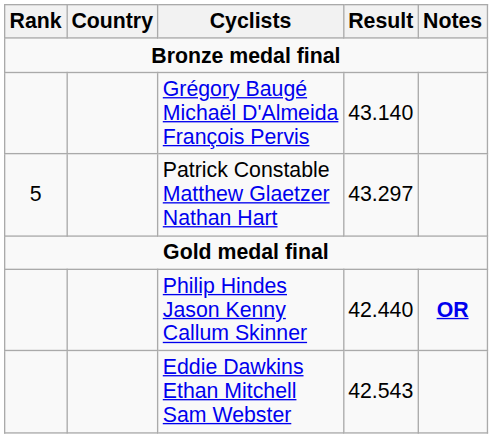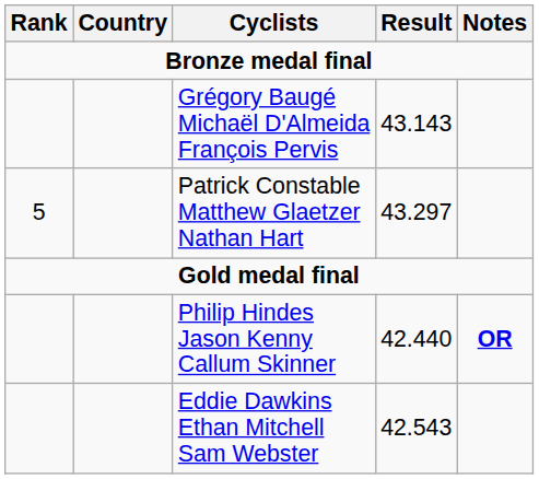Grégory Baugé Michaël D'Almeida François Pervis | Result: 43.140 -> 43.143
